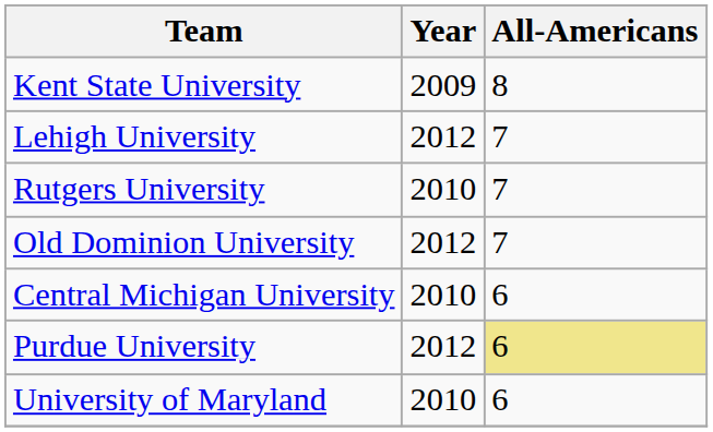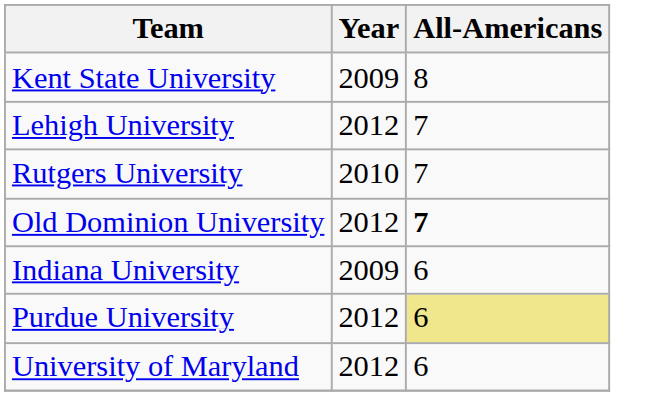Old Dominion University | All-Americans: normal -> bold
- row: Central Michigan University | 2010 | 6
+ row: Indiana University | 2009 | 6
University of Maryland | Year: 2010 -> 2012
